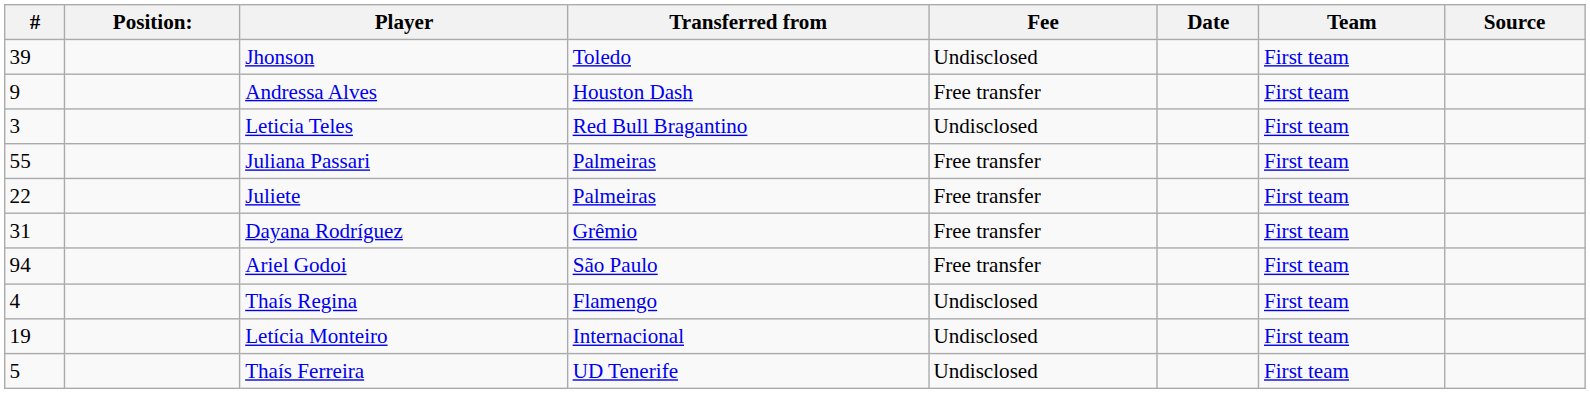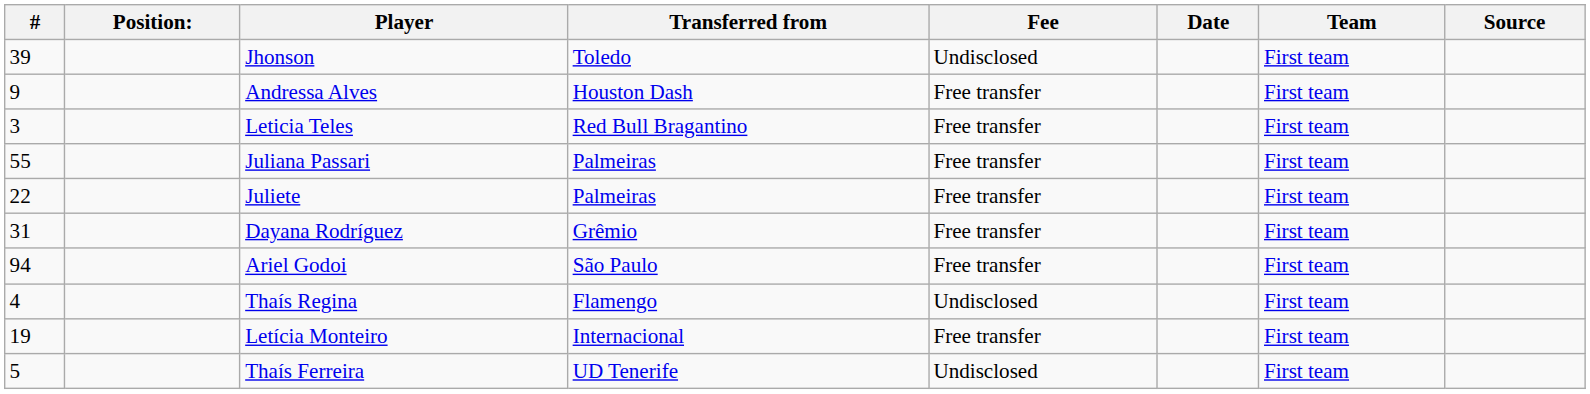Leticia Teles | Fee: Undisclosed -> Free transfer
Letícia Monteiro | Fee: Undisclosed -> Free transfer
